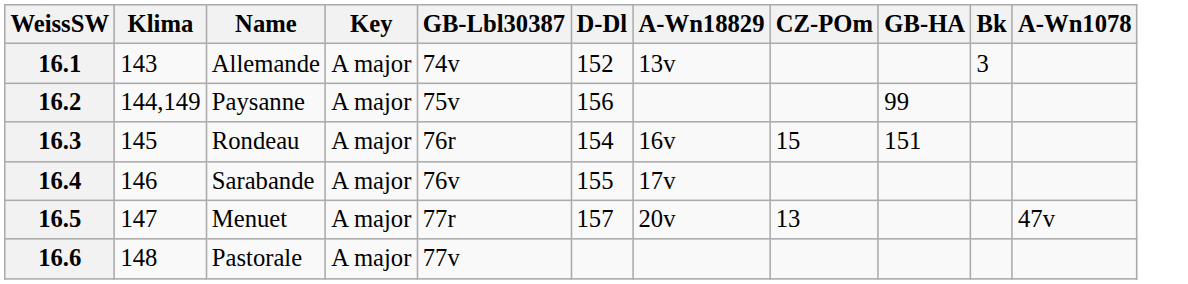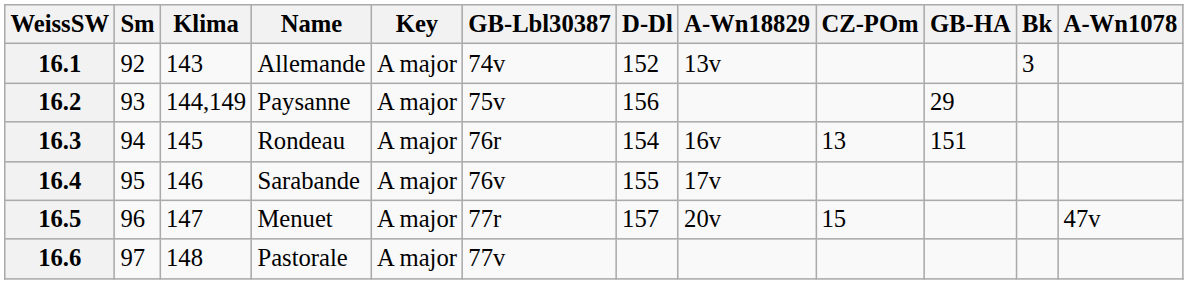+ column: Sm | 92 | 93 | 94 | 95 | 96 | 97
16.2 | GB-HA: 99 -> 29
16.3 | CZ-POm: 15 -> 13
16.5 | CZ-POm: 13 -> 15
